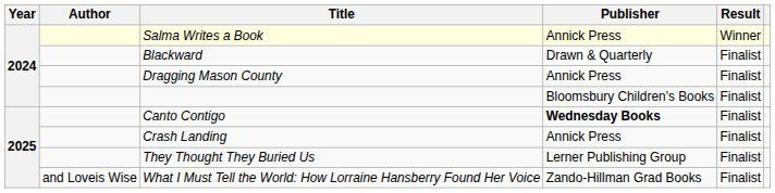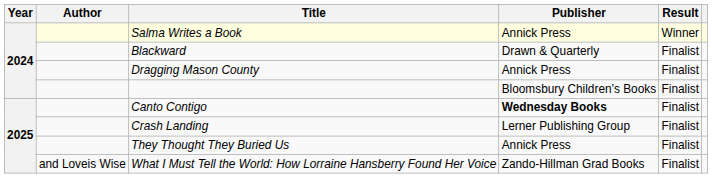Crash Landing | Publisher: Annick Press -> Lerner Publishing Group
They Thought They Buried Us | Publisher: Lerner Publishing Group -> Annick Press
